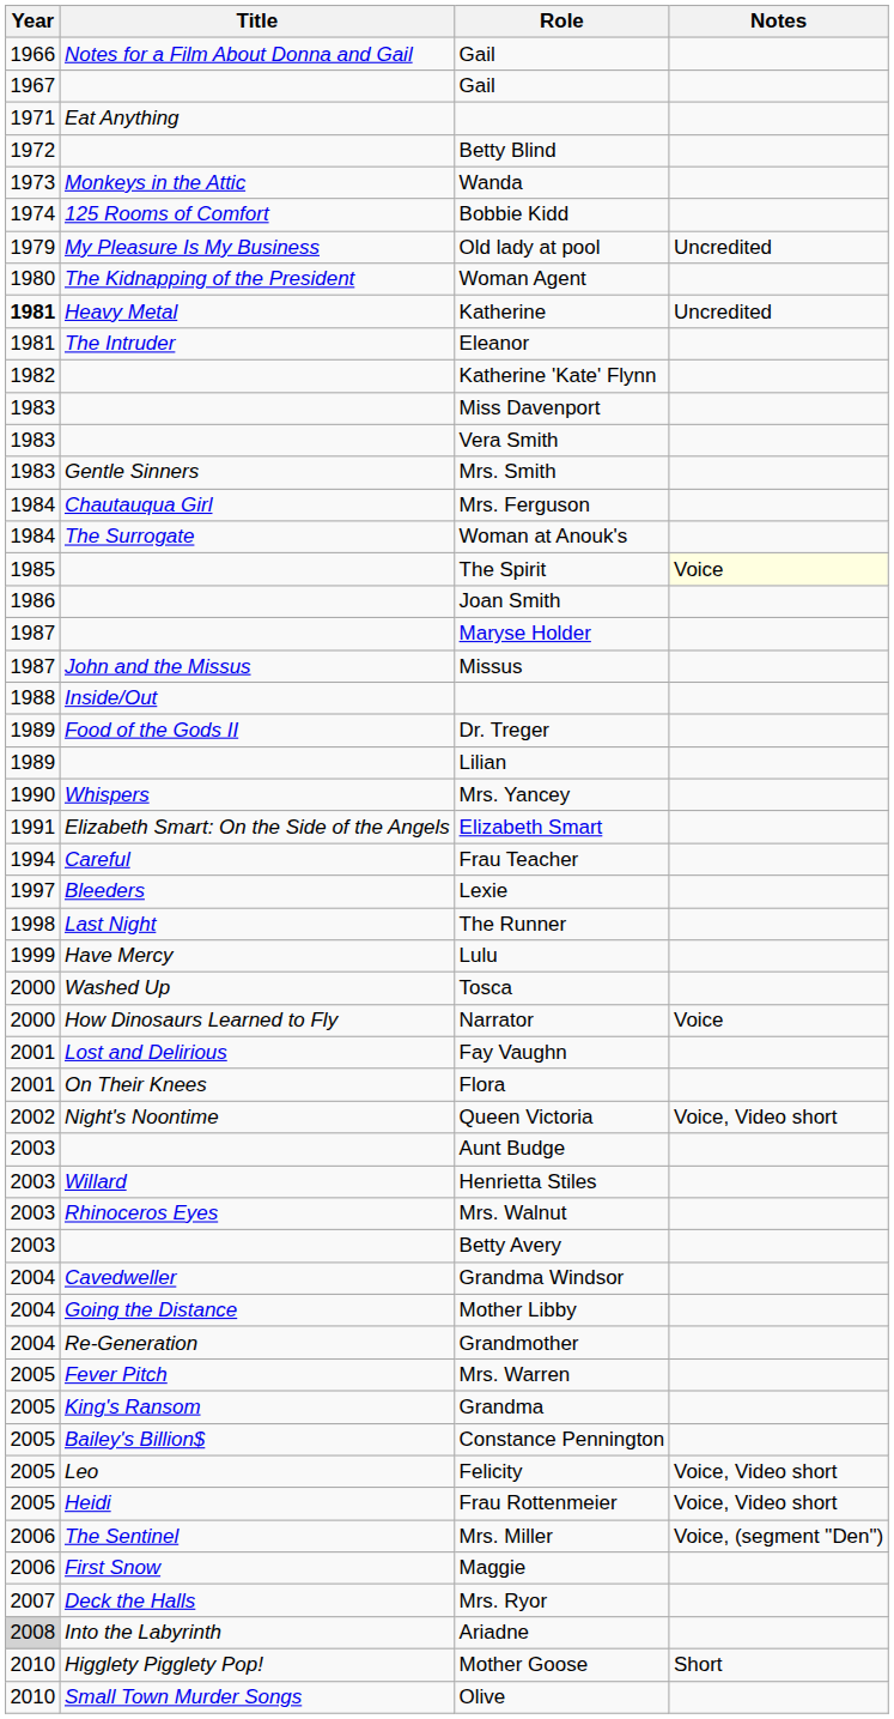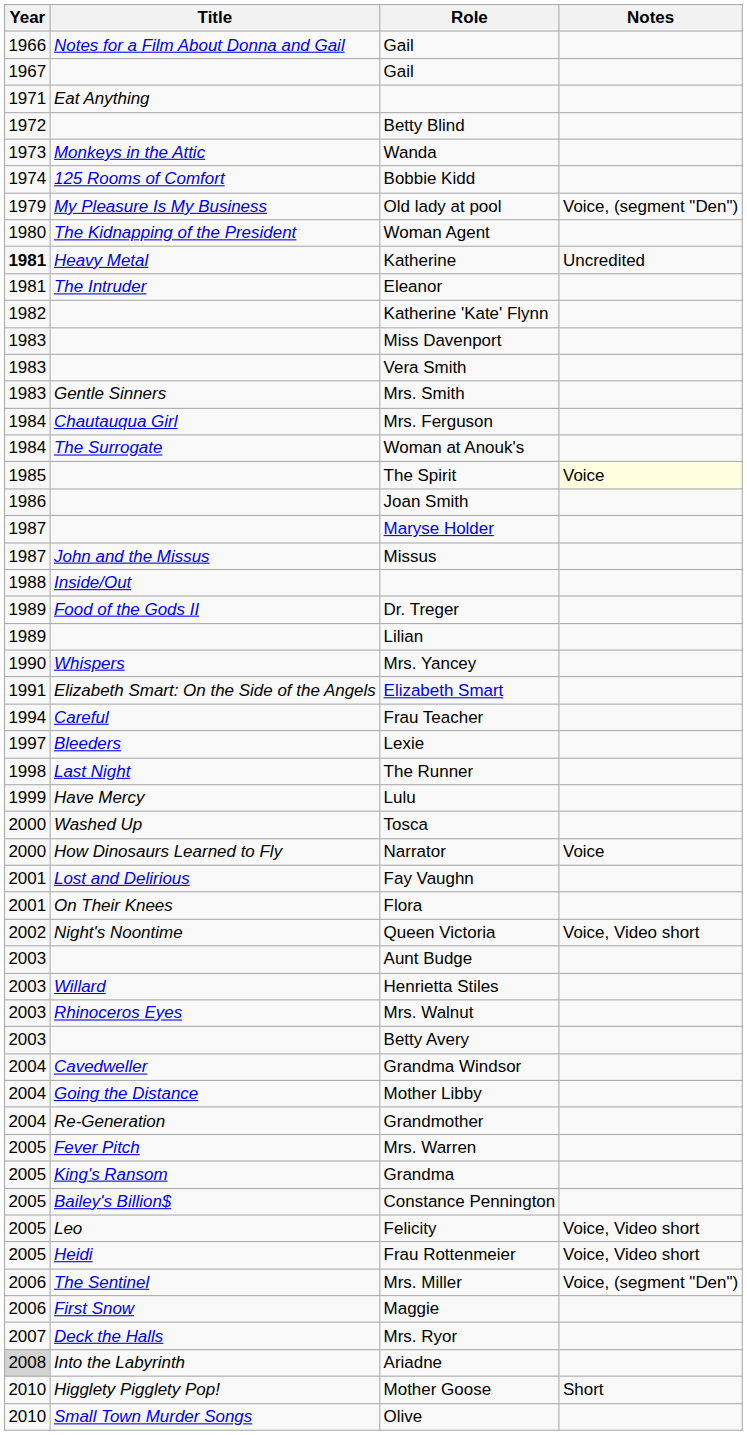Old lady at pool | Notes: Uncredited -> Voice, (segment "Den")
